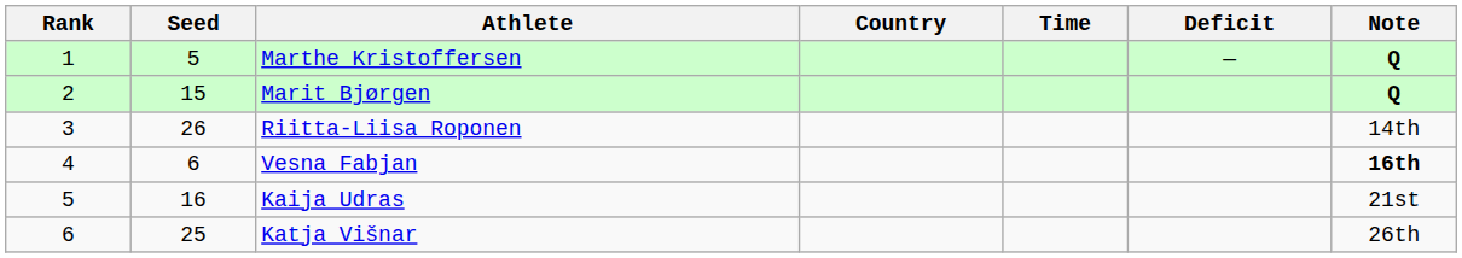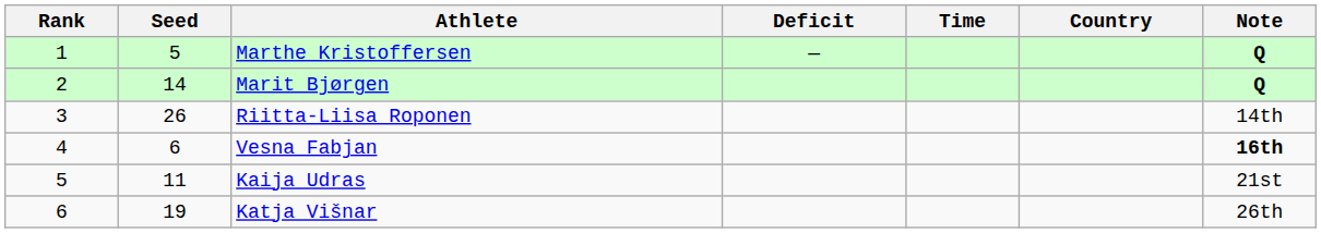columns swapped: Country <-> Deficit
Marit Bjørgen | Seed: 15 -> 14
Kaija Udras | Seed: 16 -> 11
Katja Višnar | Seed: 25 -> 19
